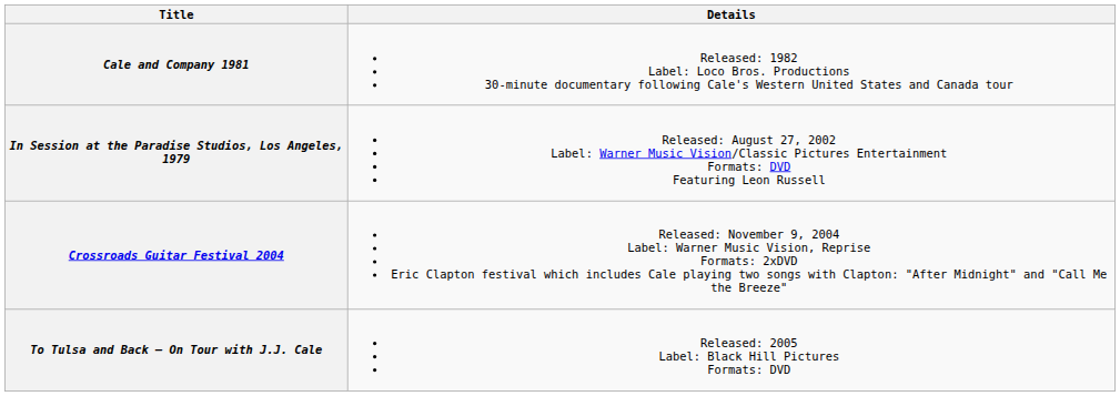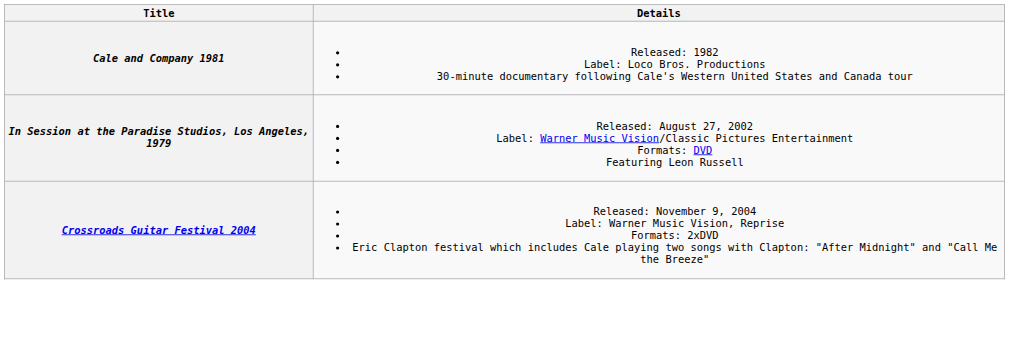- row: To Tulsa and Back – On Tour with J.J. Cale | Released: 2005 Label: Black Hill Pictures Formats: DVD
